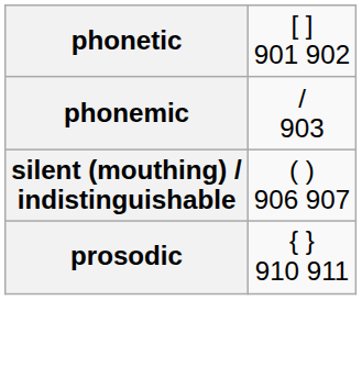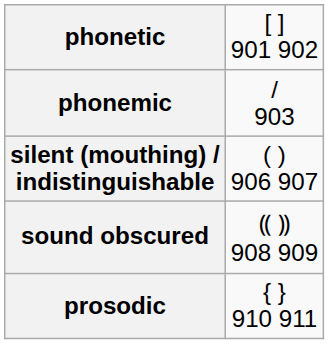+ row: sound obscured | ⸨ ⸩ 908 909
